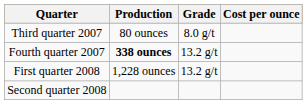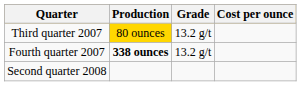Third quarter 2007 | Production: no background -> gold background
Third quarter 2007 | Grade: 8.0 g/t -> 13.2 g/t
- row: First quarter 2008 | 1,228 ounces | 13.2 g/t
